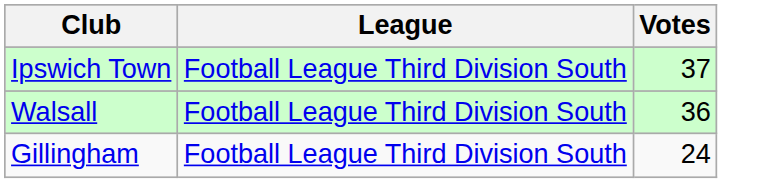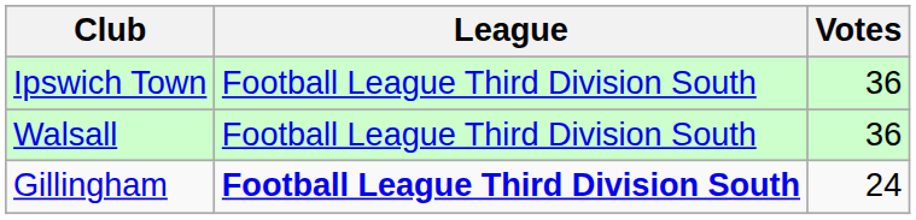Ipswich Town | Votes: 37 -> 36
Gillingham | League: normal -> bold
